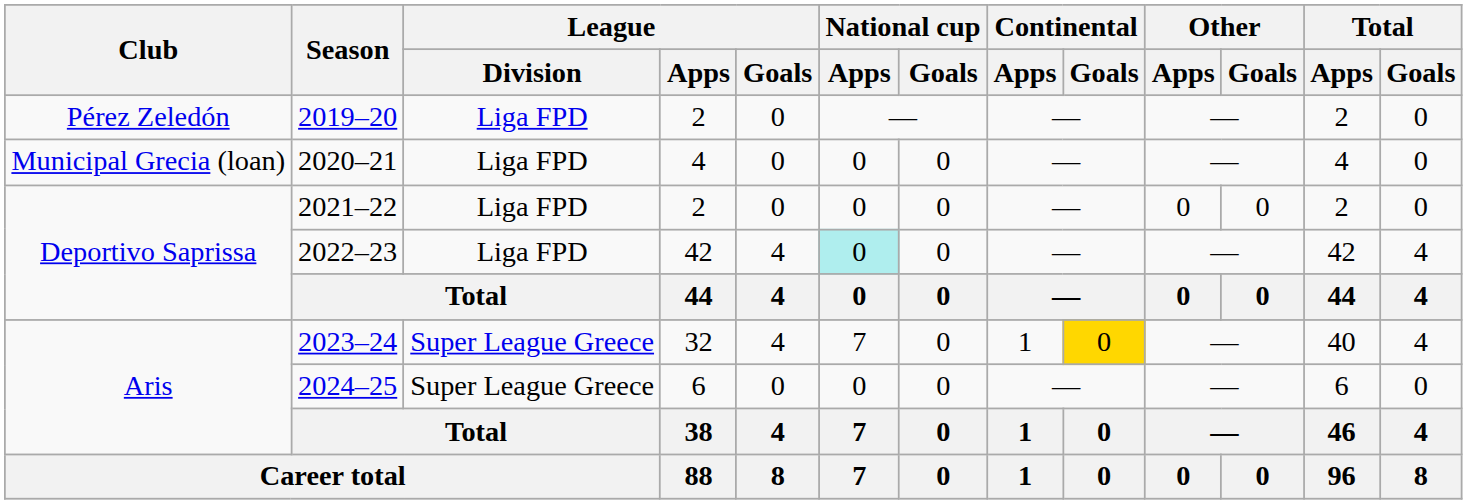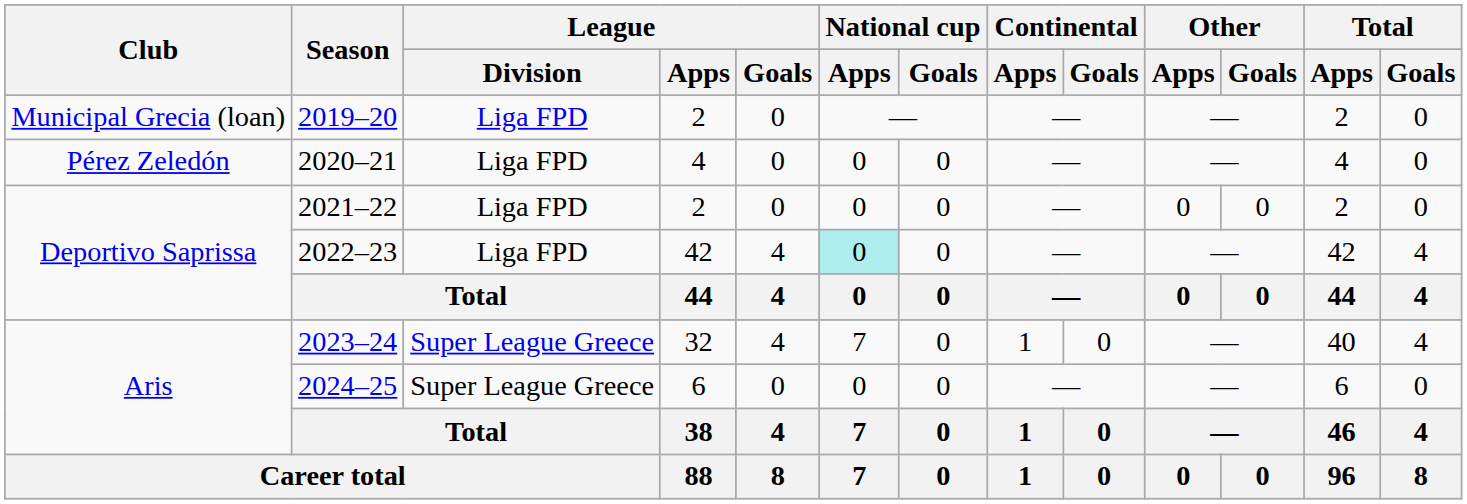2019–20 | Club: Pérez Zeledón -> Municipal Grecia (loan)
2020–21 | Club: Municipal Grecia (loan) -> Pérez Zeledón
2023–24 | Continental / Goals: gold background -> no background
